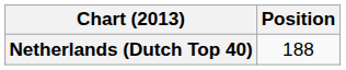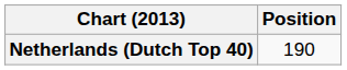Netherlands (Dutch Top 40) | Position: 188 -> 190
